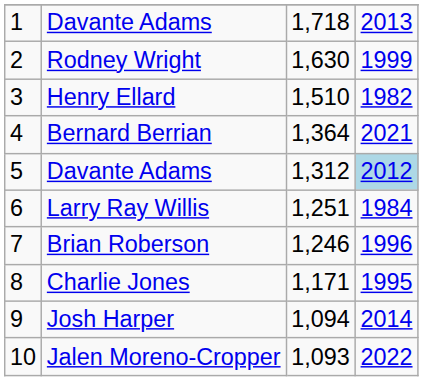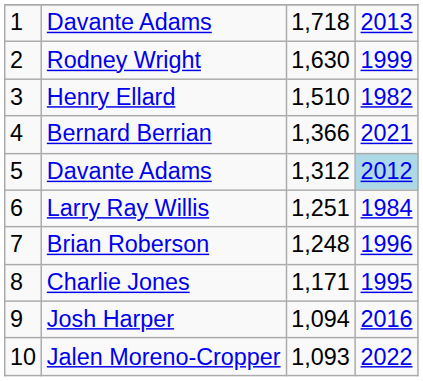Bernard Berrian | column 3: 1,364 -> 1,366
Brian Roberson | column 3: 1,246 -> 1,248
Josh Harper | column 4: 2014 -> 2016
